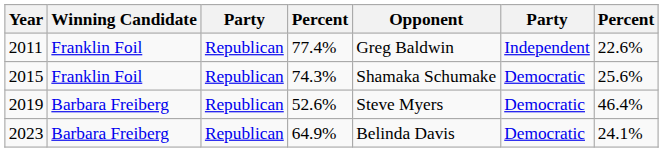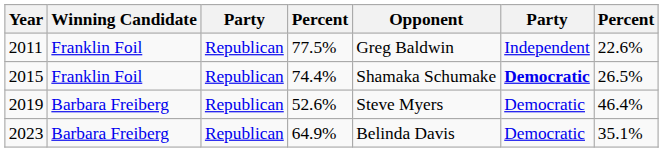2011 | column 4: 77.4% -> 77.5%
2015 | column 4: 74.3% -> 74.4%
2015 | column 6: normal -> bold
2015 | column 7: 25.6% -> 26.5%
2023 | column 7: 24.1% -> 35.1%
